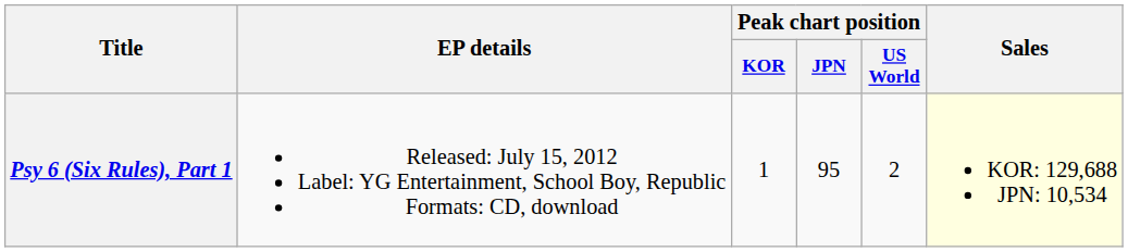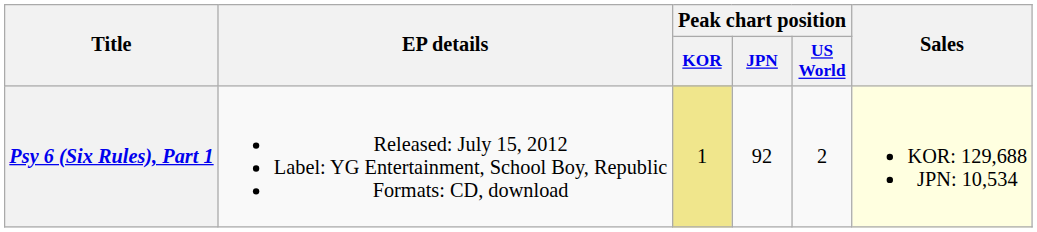Psy 6 (Six Rules), Part 1 | Peak chart position / KOR: no background -> khaki background
Psy 6 (Six Rules), Part 1 | Peak chart position / JPN: 95 -> 92
